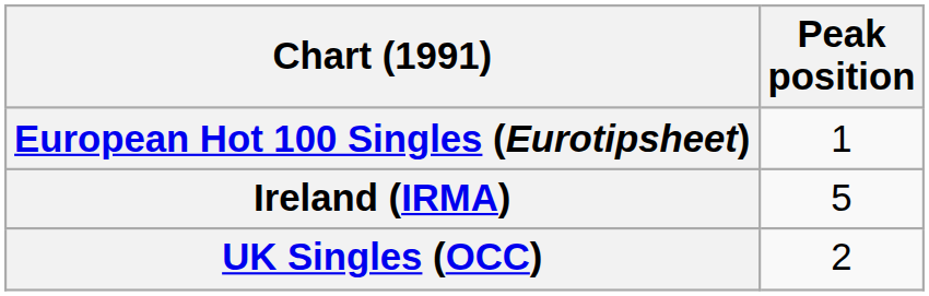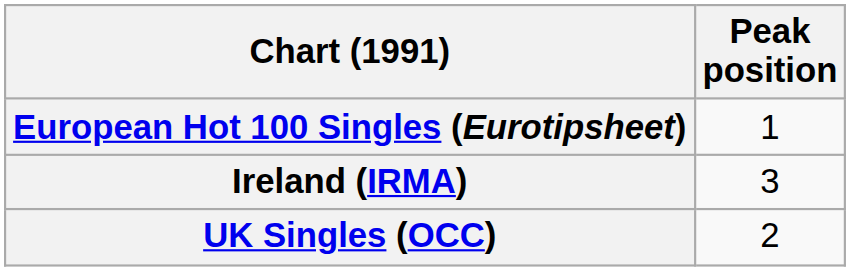Ireland (IRMA) | Peak position: 5 -> 3
